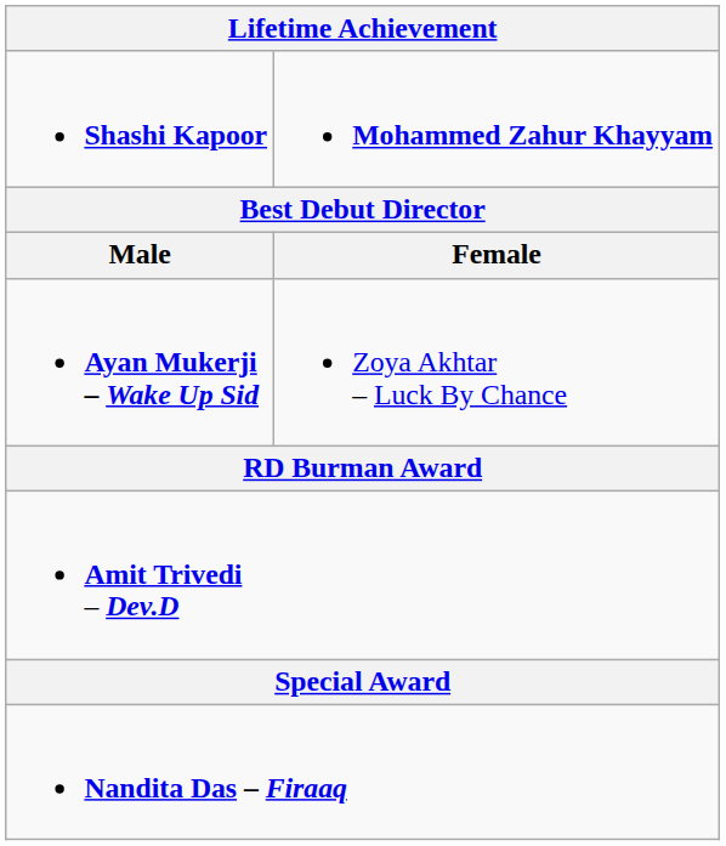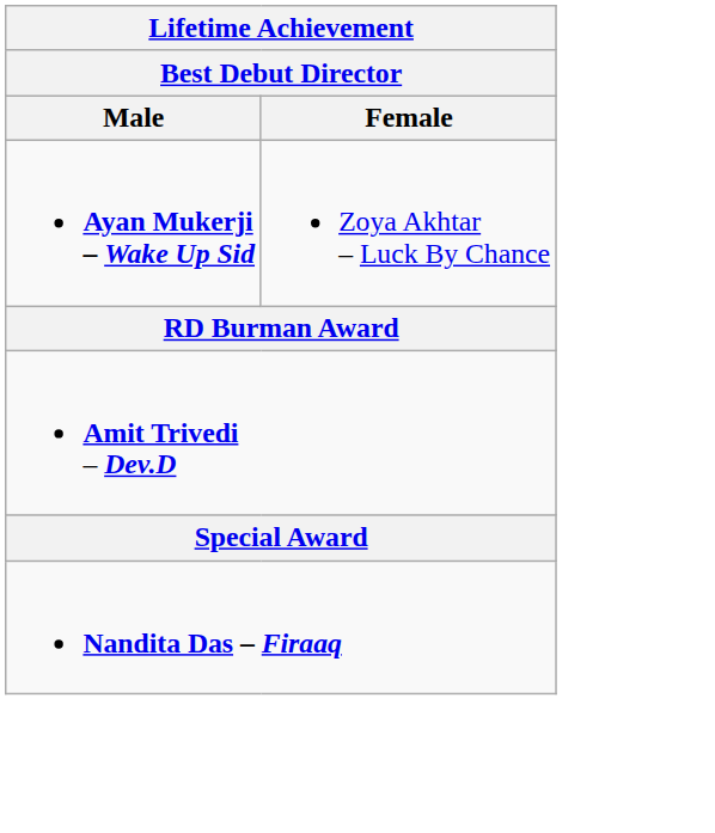- row: Shashi Kapoor | Mohammed Zahur Khayyam
